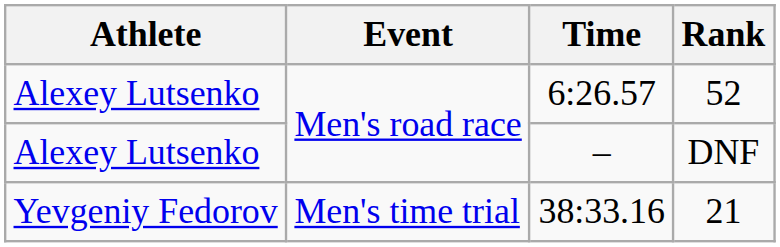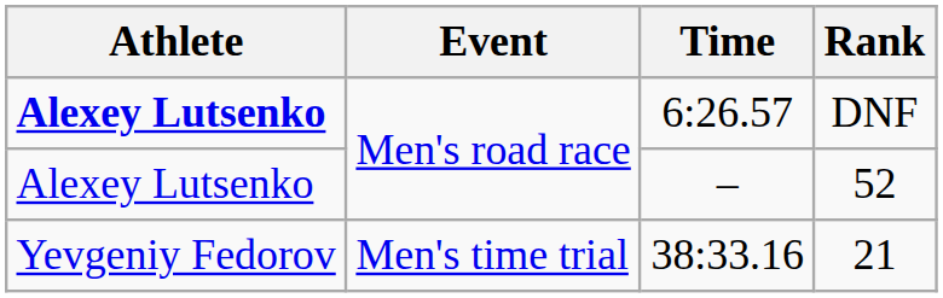6:26.57 | Athlete: normal -> bold
6:26.57 | Rank: 52 -> DNF
– | Rank: DNF -> 52
